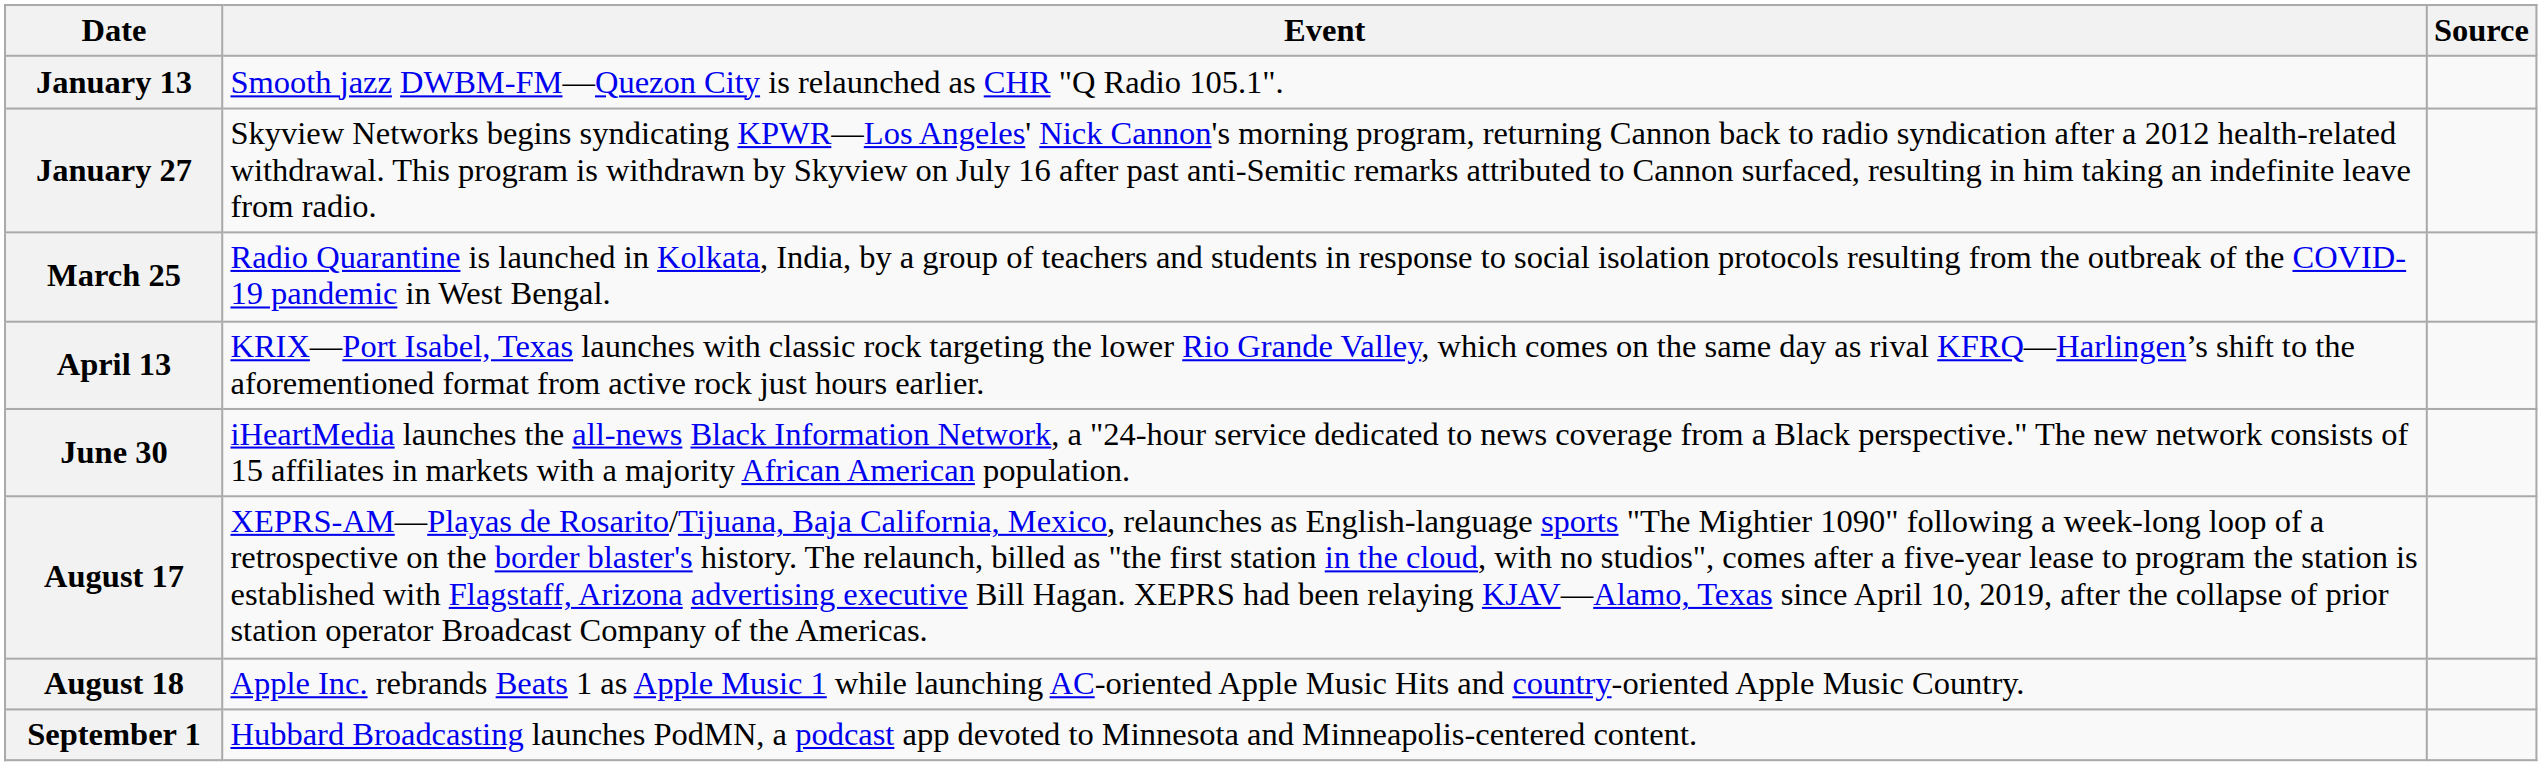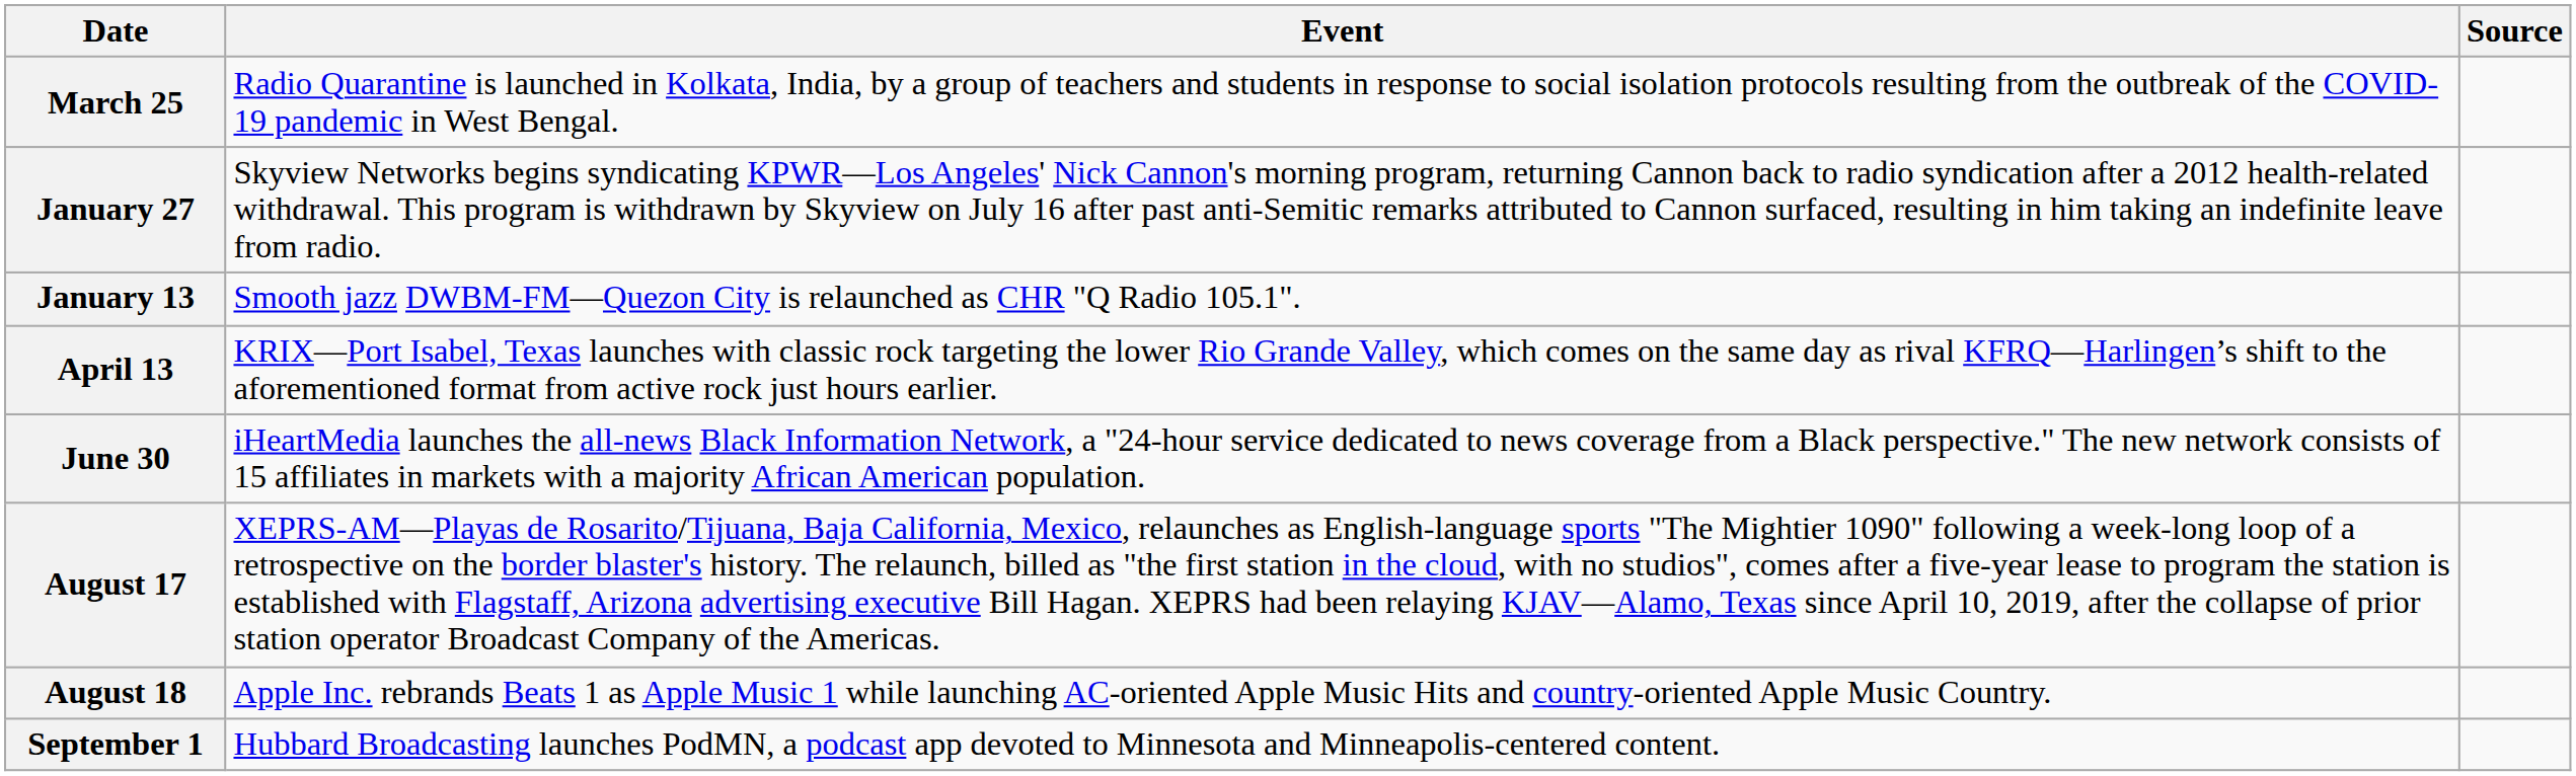rows swapped: January 13 <-> March 25
